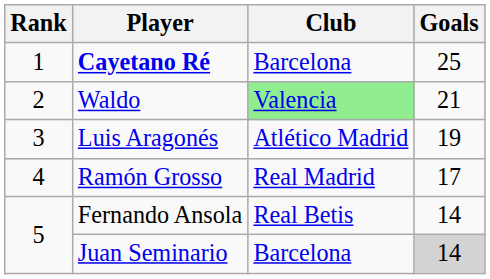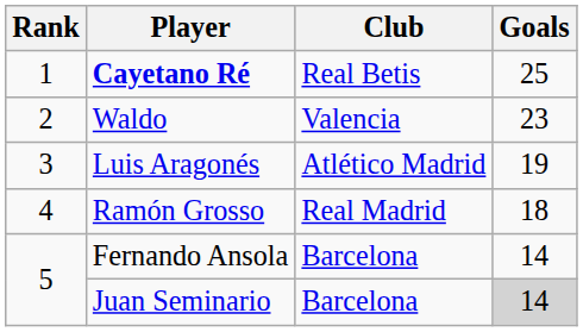Cayetano Ré | Club: Barcelona -> Real Betis
Waldo | Club: lightgreen background -> no background
Waldo | Goals: 21 -> 23
Ramón Grosso | Goals: 17 -> 18
Fernando Ansola | Club: Real Betis -> Barcelona
